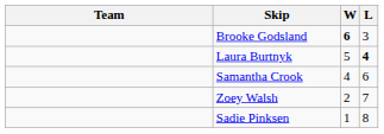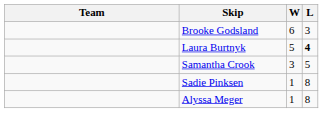Brooke Godsland | W: bold -> normal
Samantha Crook | W: 4 -> 3
Samantha Crook | L: 6 -> 5
- row: Zoey Walsh | 2 | 7
+ row: Alyssa Meger | 1 | 8
